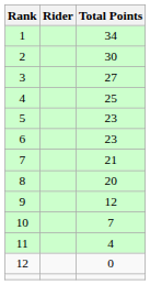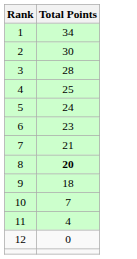- column: Rider
3 | Total Points: 27 -> 28
5 | Total Points: 23 -> 24
8 | Total Points: normal -> bold
9 | Total Points: 12 -> 18
